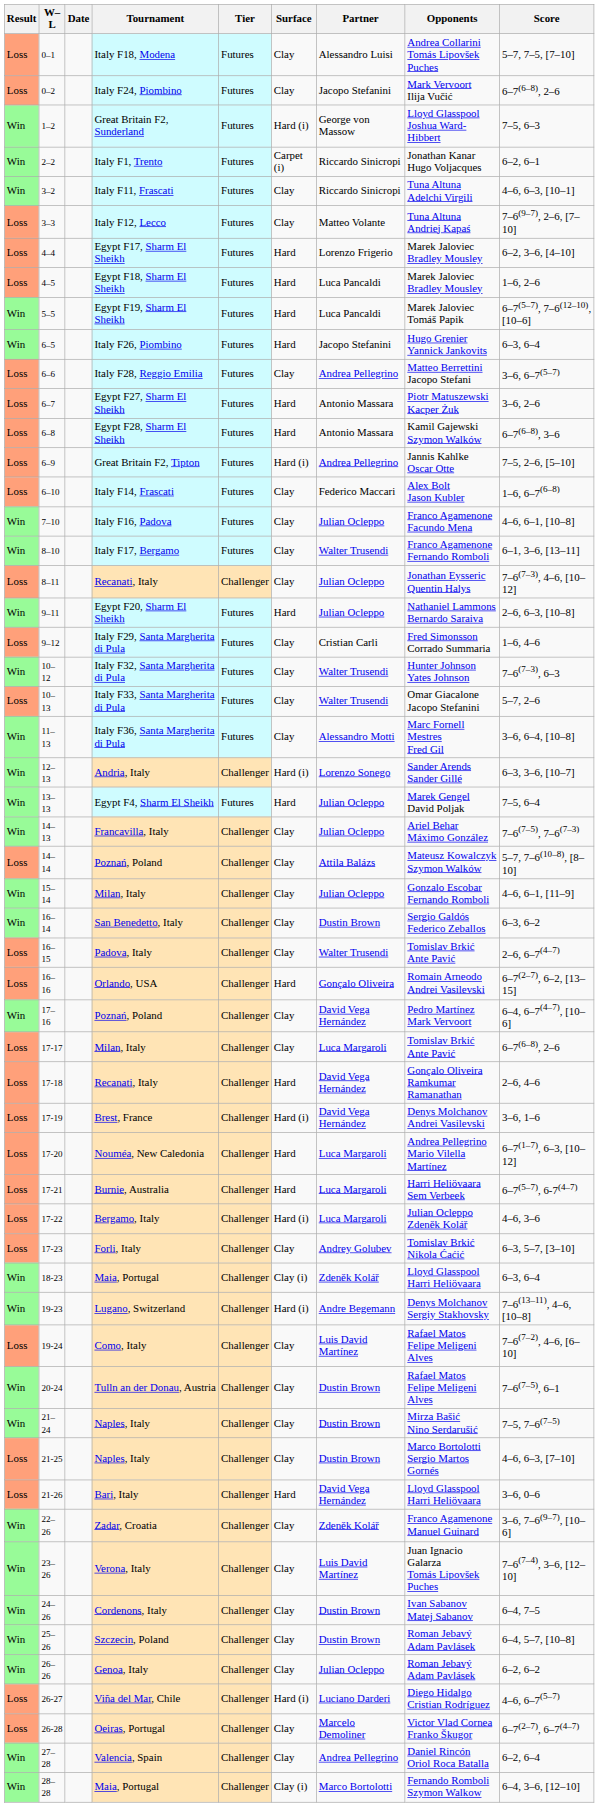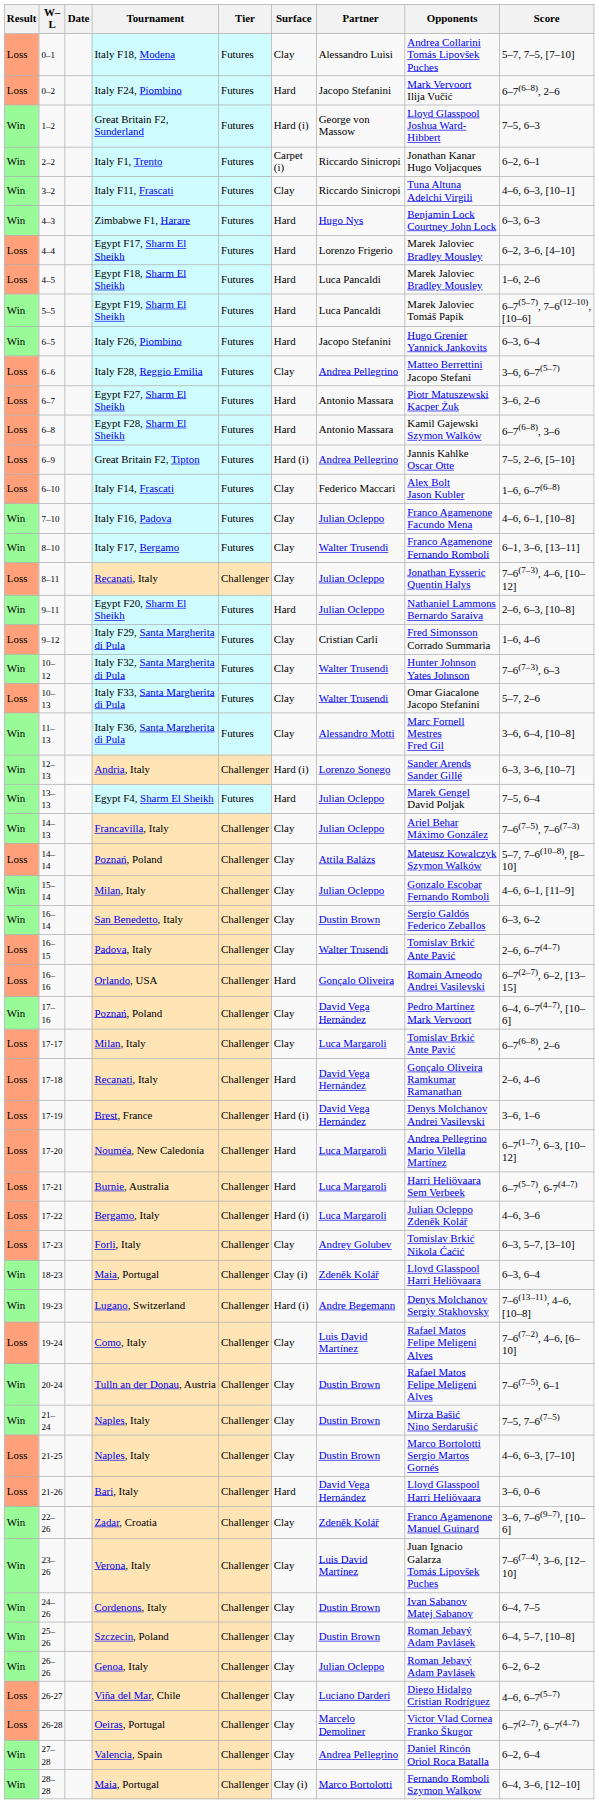Italy F24, Piombino | Surface: Clay -> Hard
- row: Loss | 3–3 | Italy F12, Lecco | Futures | Clay | Matteo Volante | Tuna Altuna Andriej Kapaś | 7–6(9–7), 2–6, [7–10]
+ row: Win | 4–3 | Zimbabwe F1, Harare | Futures | Hard | Hugo Nys | Benjamin Lock Courtney John Lock | 6–3, 6–3
Viña del Mar, Chile | Surface: Hard (i) -> Clay
